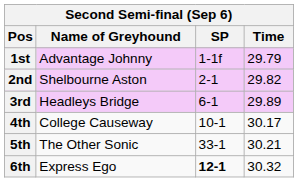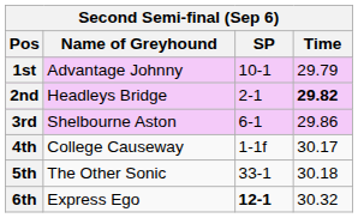1st | SP: 1-1f -> 10-1
2nd | Name of Greyhound: Shelbourne Aston -> Headleys Bridge
2nd | Time: normal -> bold
3rd | Name of Greyhound: Headleys Bridge -> Shelbourne Aston
3rd | Time: 29.89 -> 29.86
4th | SP: 10-1 -> 1-1f
5th | Time: 30.21 -> 30.18
